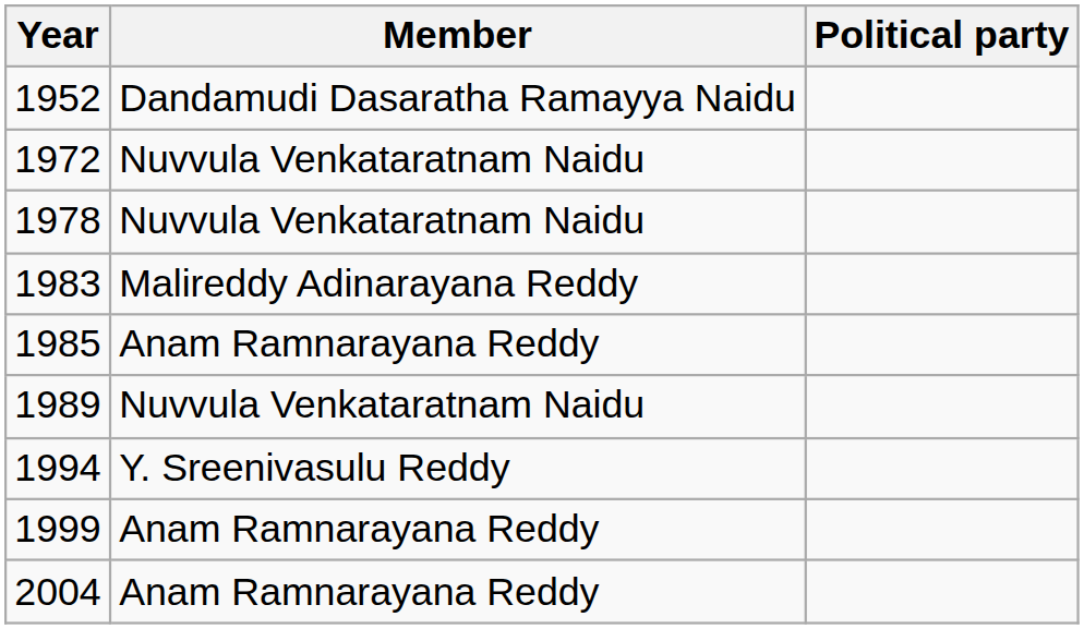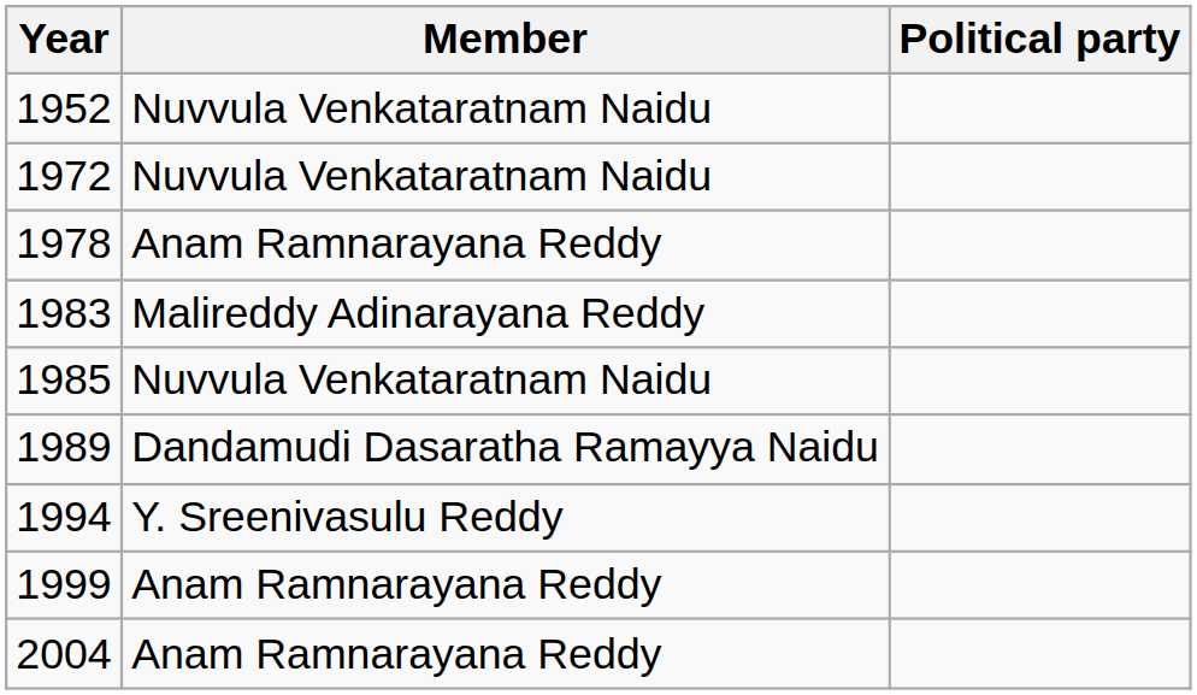1952 | Member: Dandamudi Dasaratha Ramayya Naidu -> Nuvvula Venkataratnam Naidu
1978 | Member: Nuvvula Venkataratnam Naidu -> Anam Ramnarayana Reddy
1985 | Member: Anam Ramnarayana Reddy -> Nuvvula Venkataratnam Naidu
1989 | Member: Nuvvula Venkataratnam Naidu -> Dandamudi Dasaratha Ramayya Naidu
